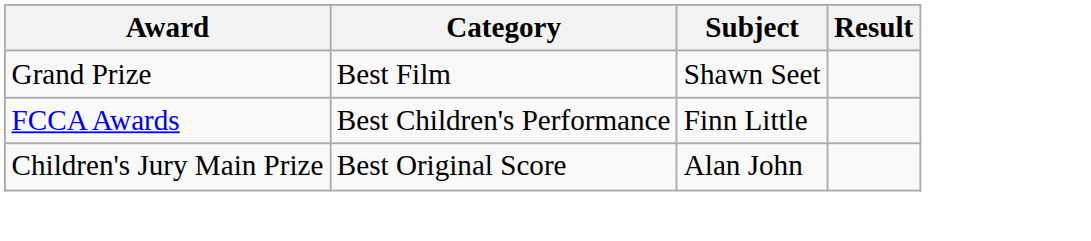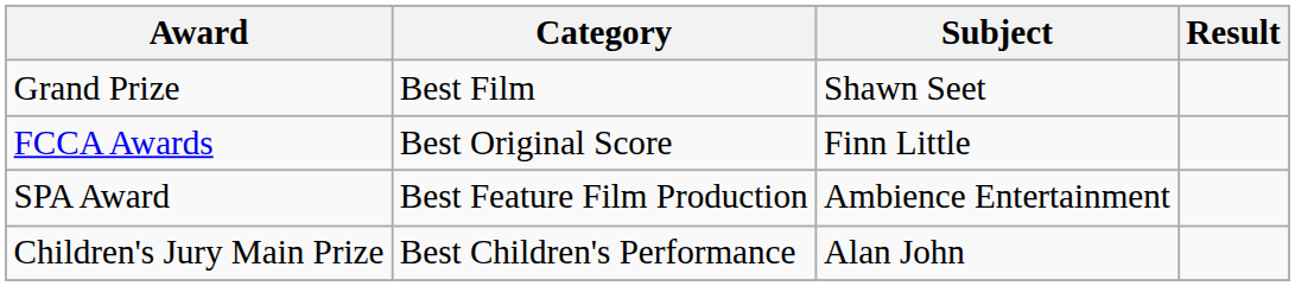FCCA Awards | Category: Best Children's Performance -> Best Original Score
+ row: SPA Award | Best Feature Film Production | Ambience Entertainment
Children's Jury Main Prize | Category: Best Original Score -> Best Children's Performance
